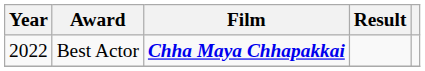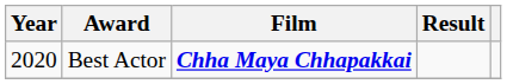Best Actor | Year: 2022 -> 2020
